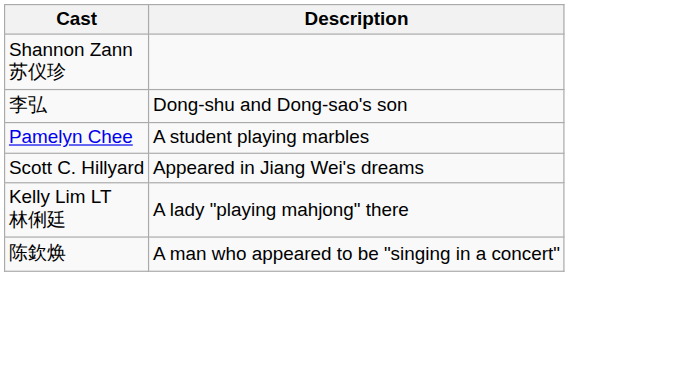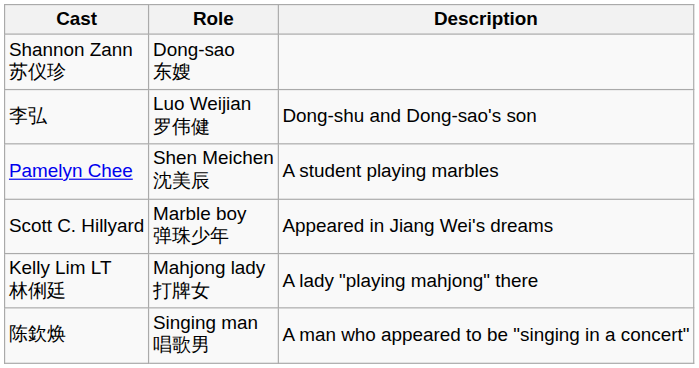+ column: Role | Dong-sao 东嫂 | Luo Weijian 罗伟健 | Shen Meichen 沈美辰 | Marble boy 弹珠少年 | Mahjong lady 打牌女 | Singing man 唱歌男
